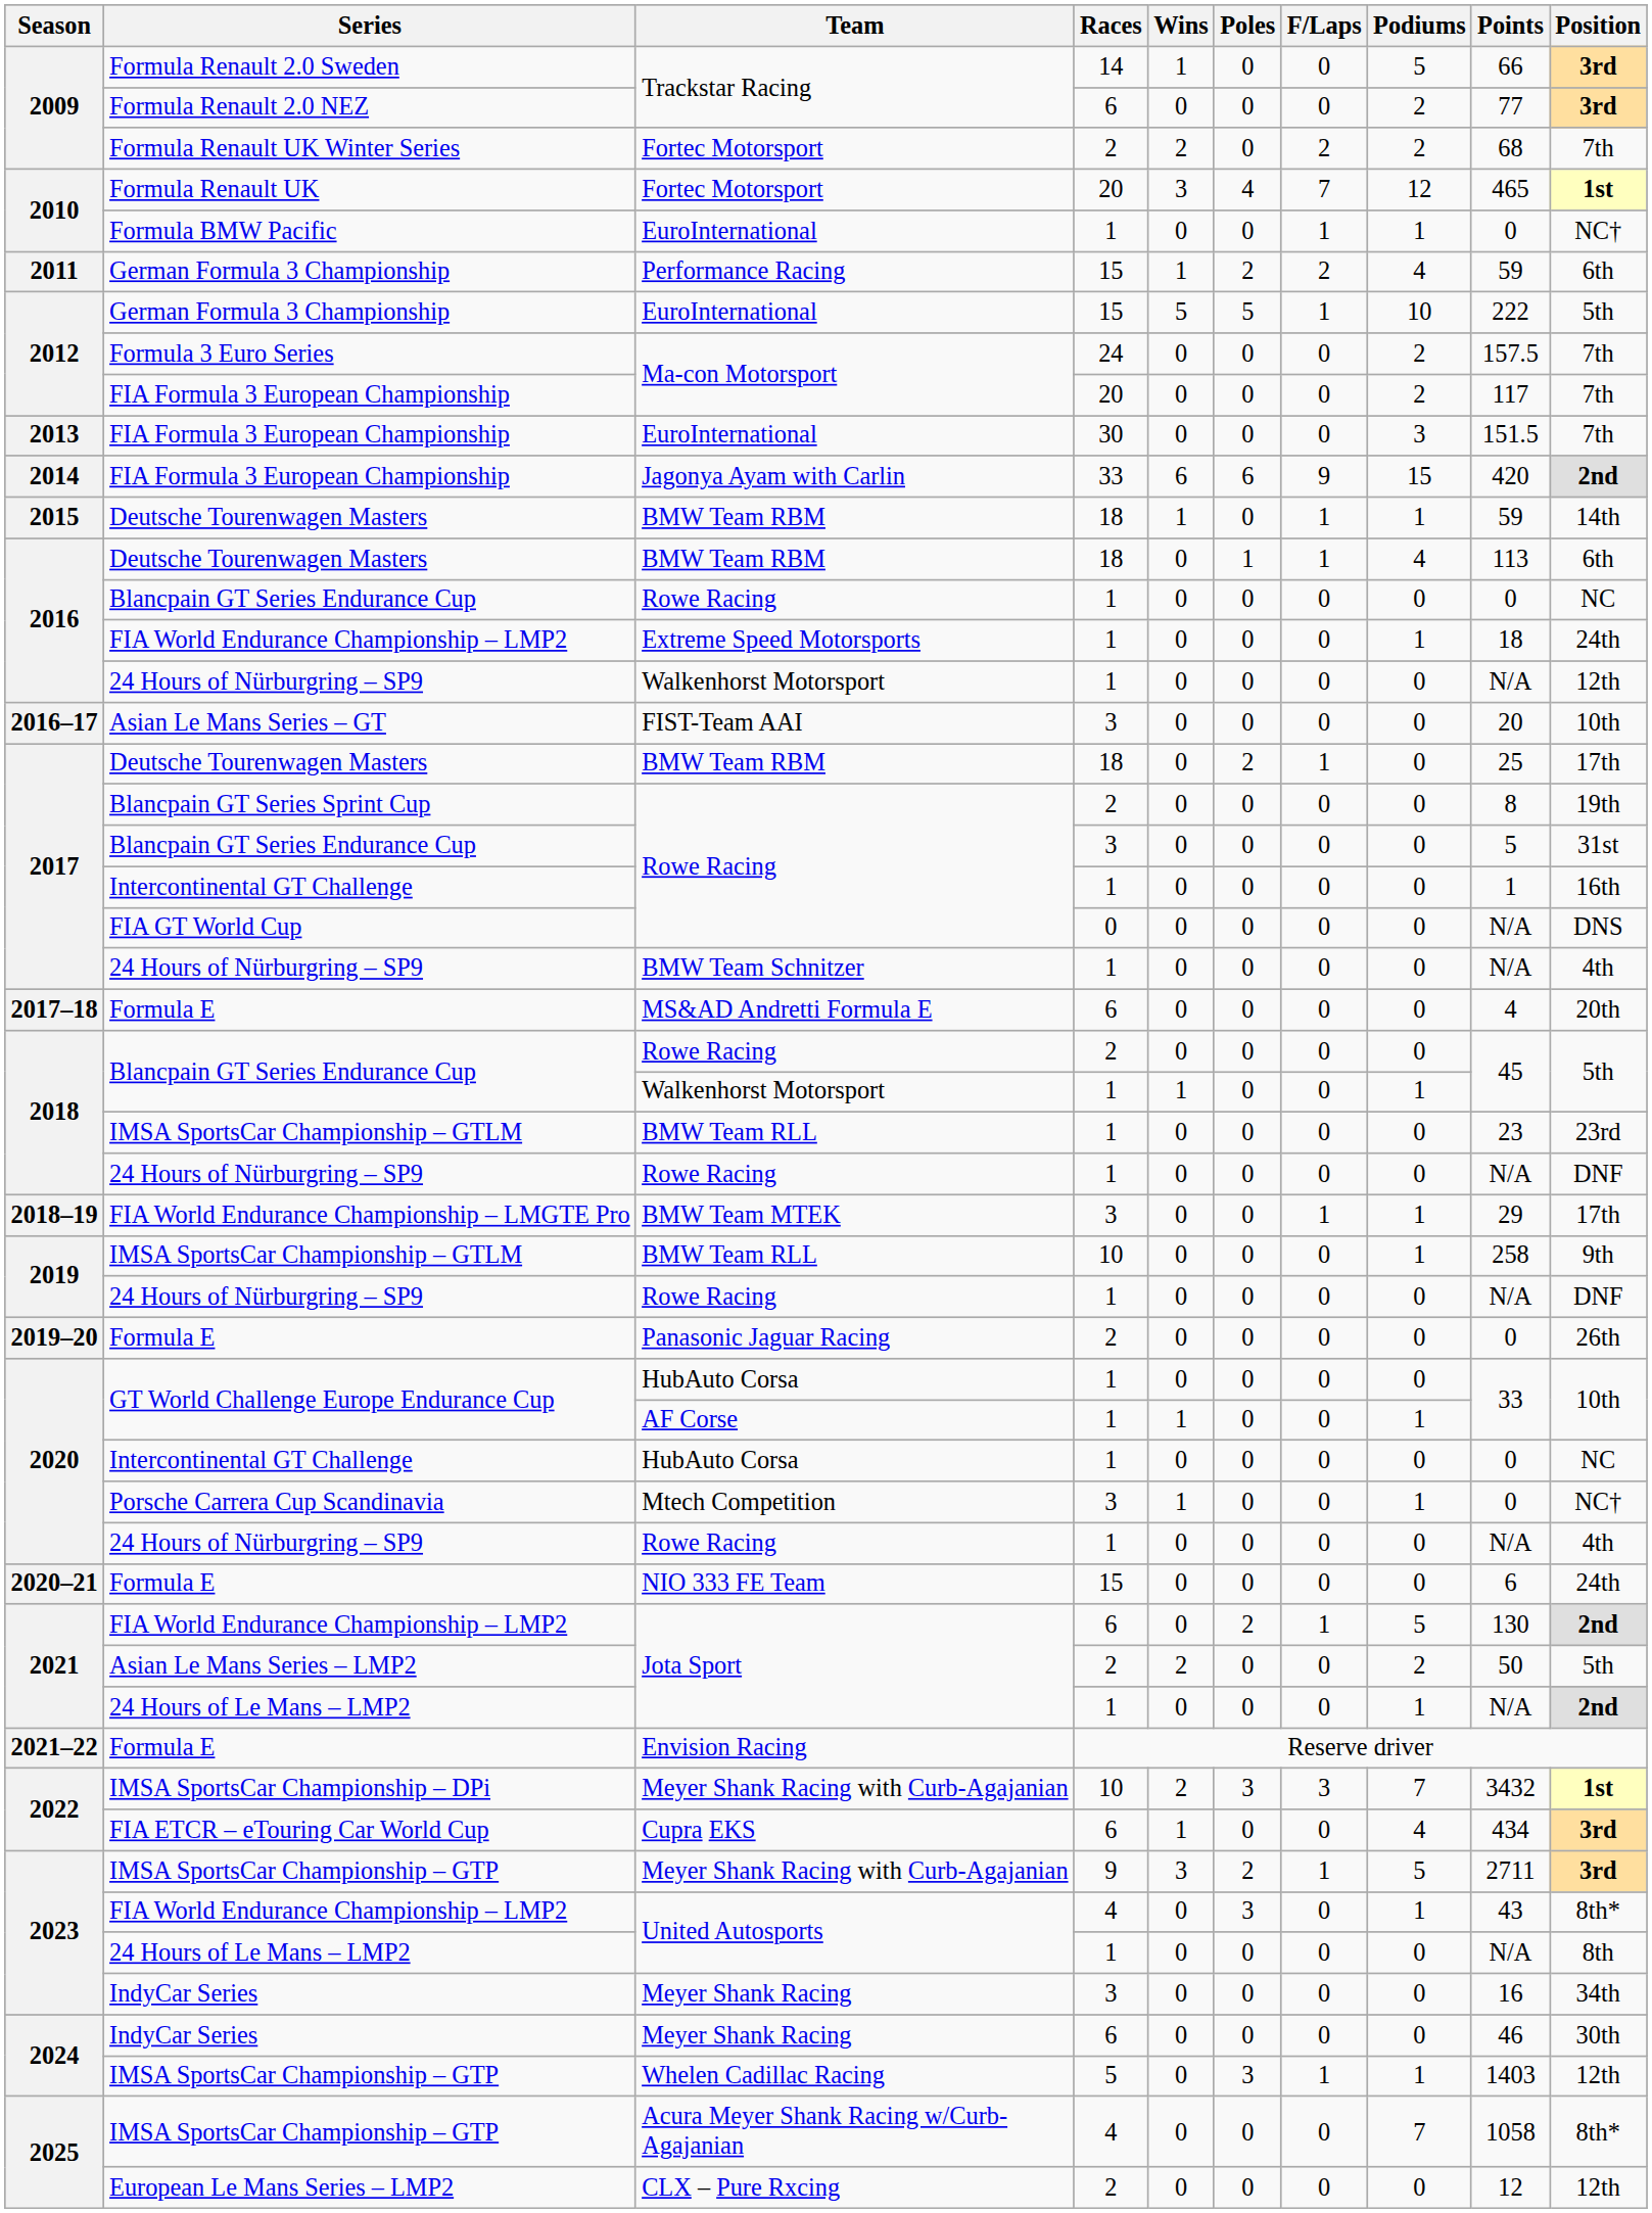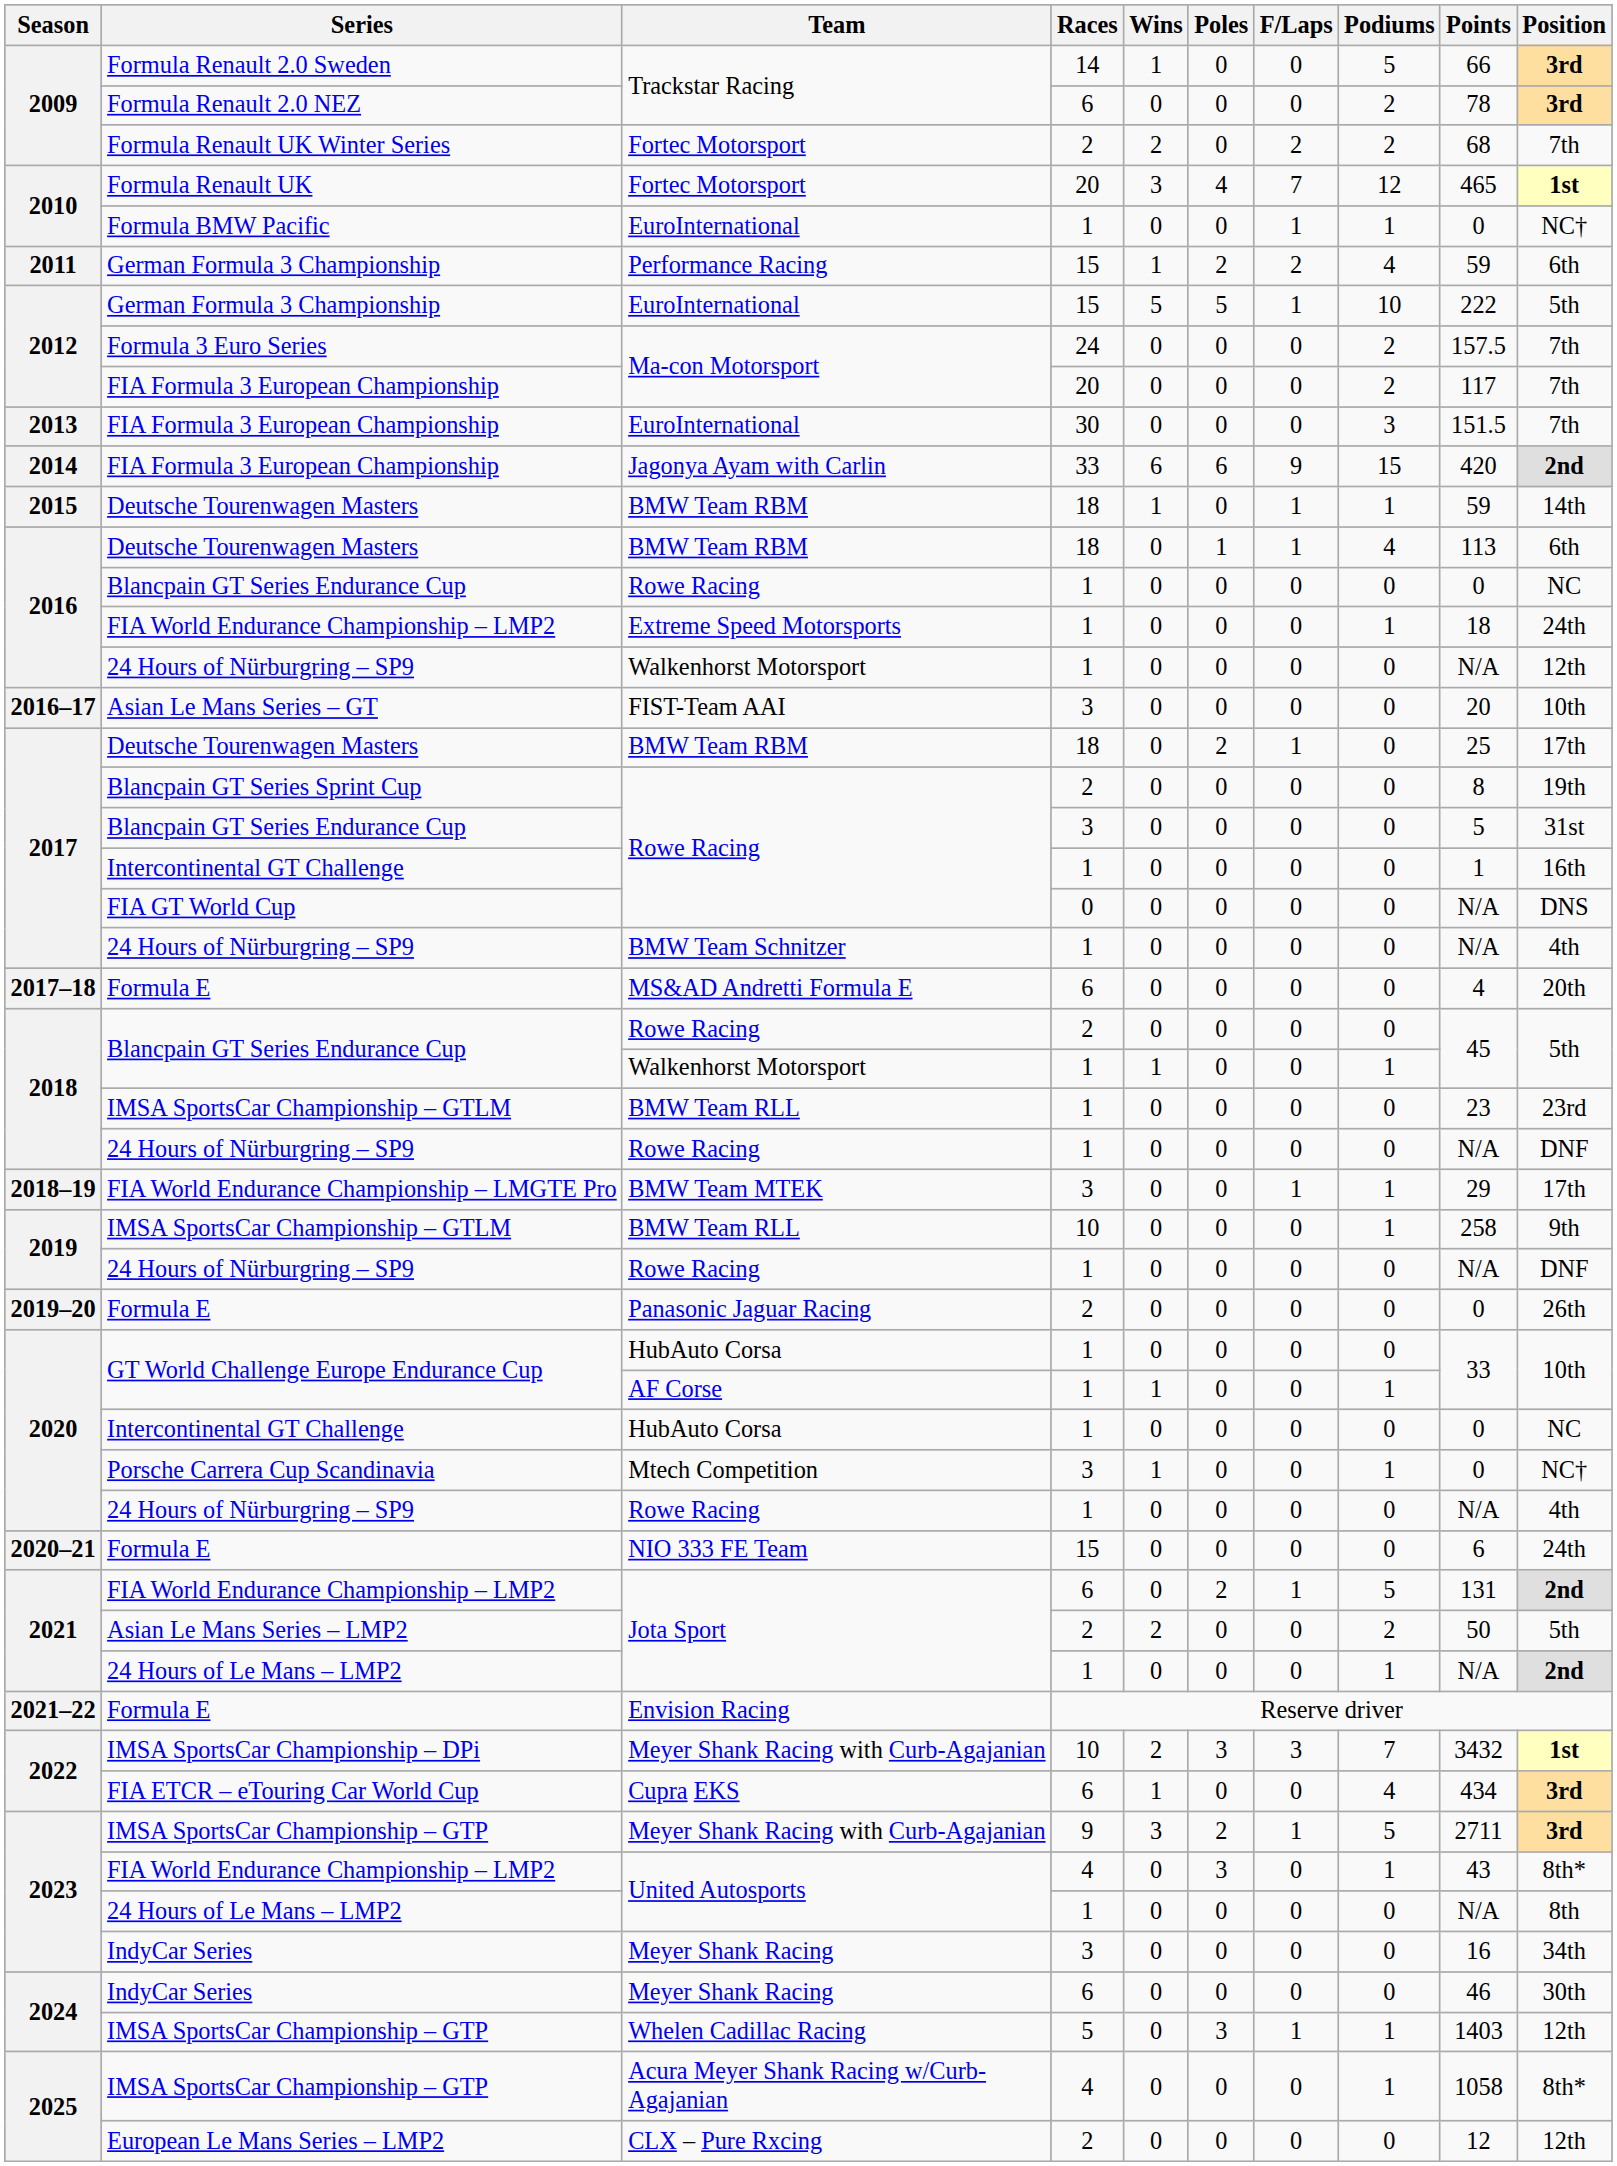Formula Renault 2.0 NEZ / Trackstar Racing | Points: 77 -> 78
FIA World Endurance Championship – LMP2 / Jota Sport | Points: 130 -> 131
Acura Meyer Shank Racing w/Curb-Agajanian | Podiums: 7 -> 1
